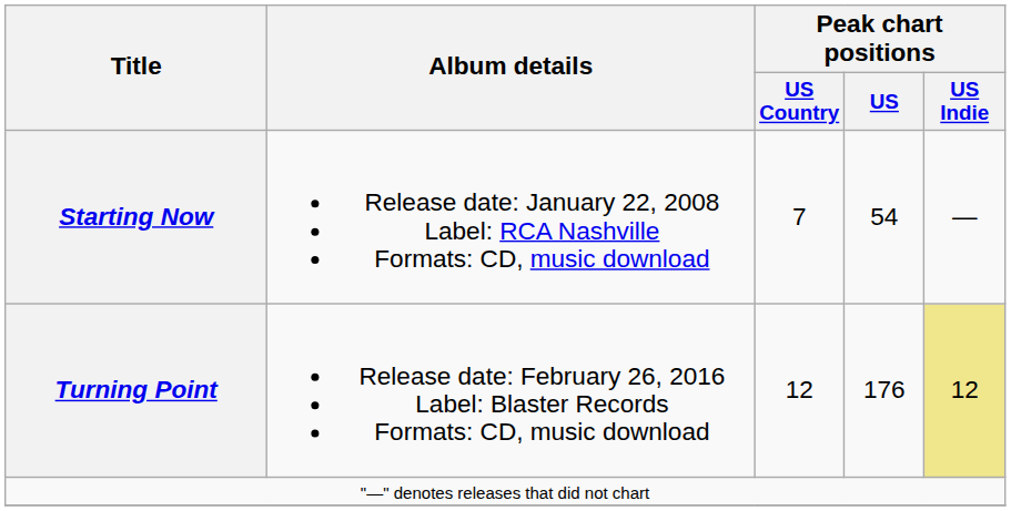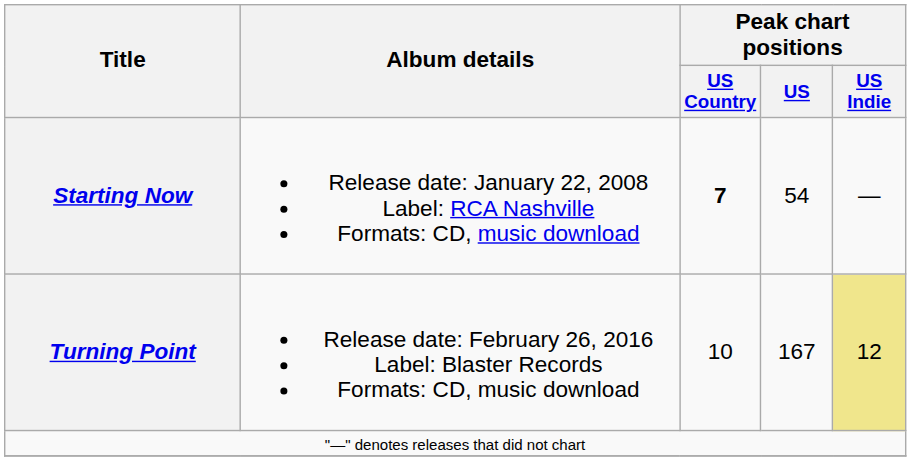Starting Now | Peak chart positions / US Country: normal -> bold
Turning Point | Peak chart positions / US Country: 12 -> 10
Turning Point | Peak chart positions / US: 176 -> 167
